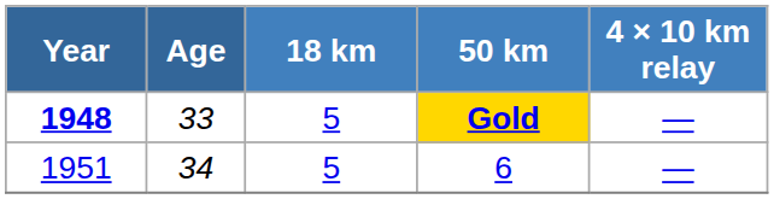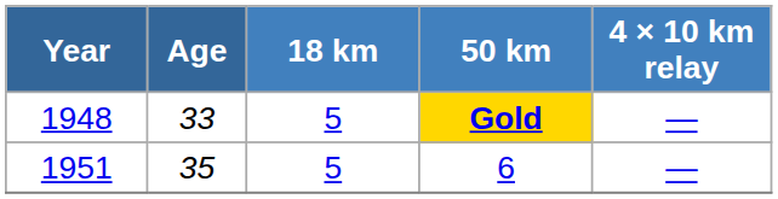Gold | Year: bold -> normal
6 | Age: 34 -> 35
